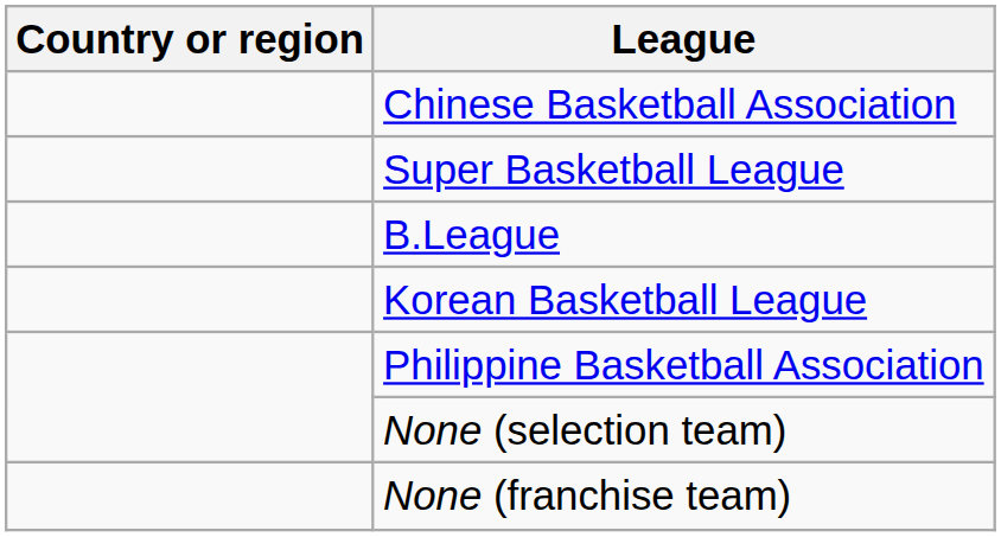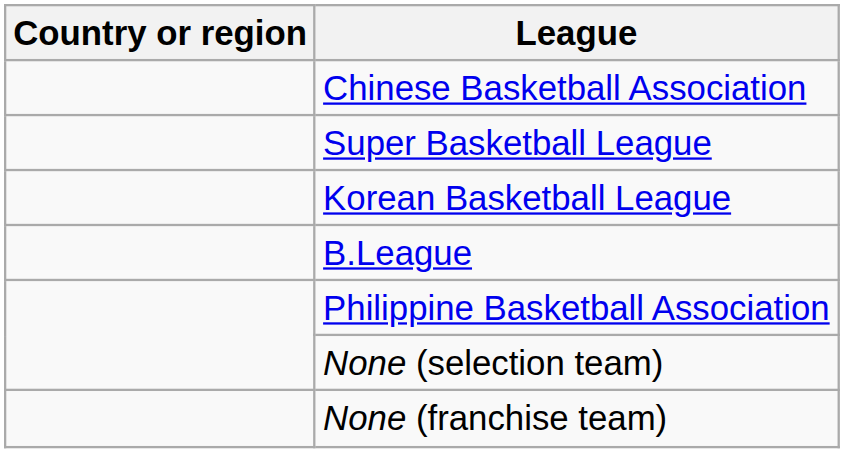rows swapped: B.League <-> Korean Basketball League
